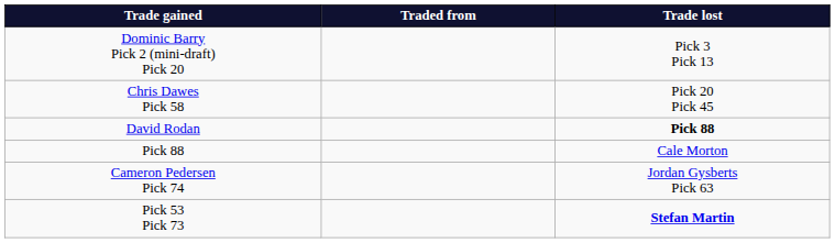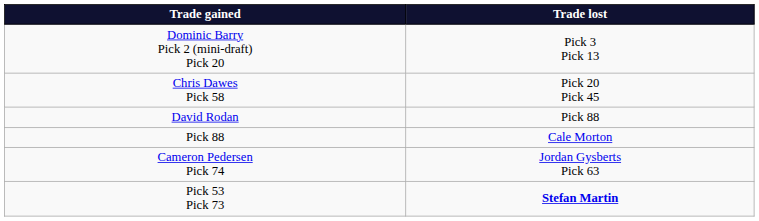- column: Traded from
David Rodan | Trade lost: bold -> normal
